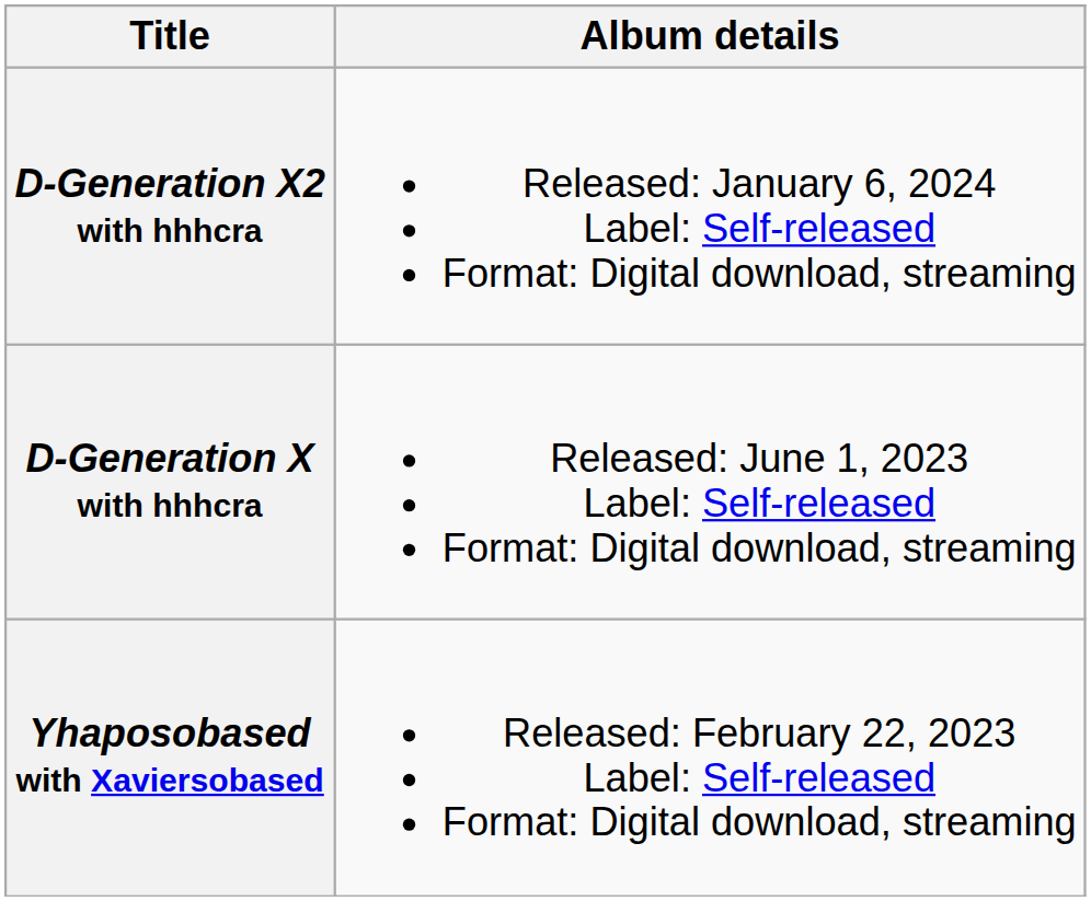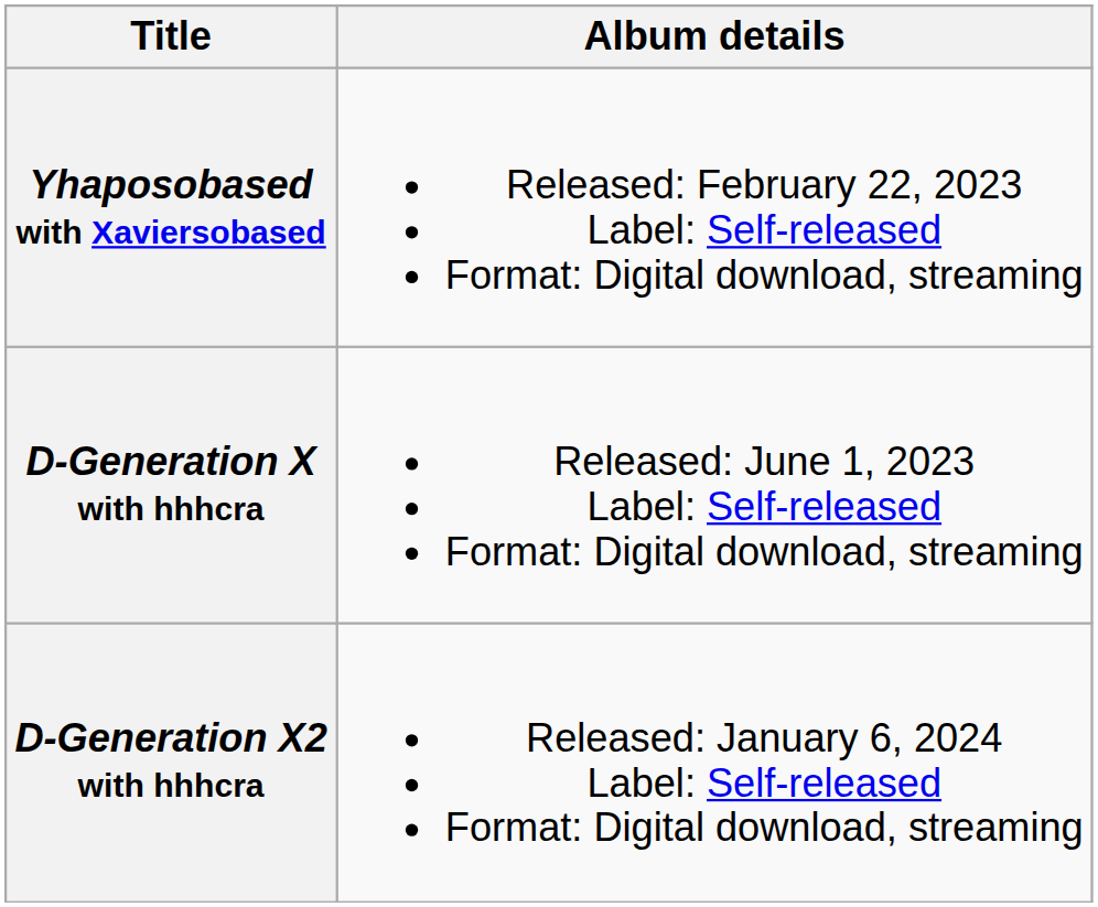rows swapped: Yhaposobased with Xaviersobased <-> D-Generation X2 with hhhcra
